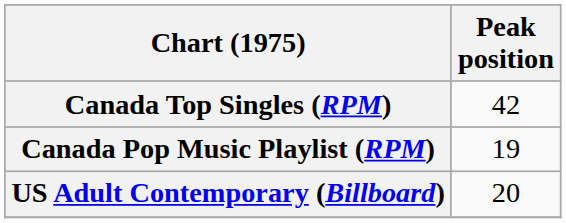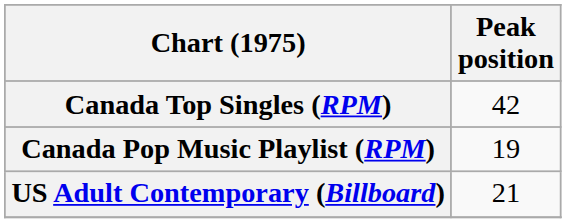US Adult Contemporary (Billboard) | Peak position: 20 -> 21
